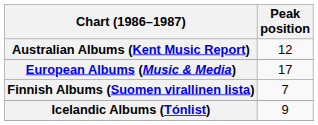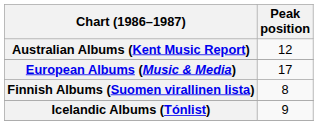Finnish Albums (Suomen virallinen lista) | Peak position: 7 -> 8
